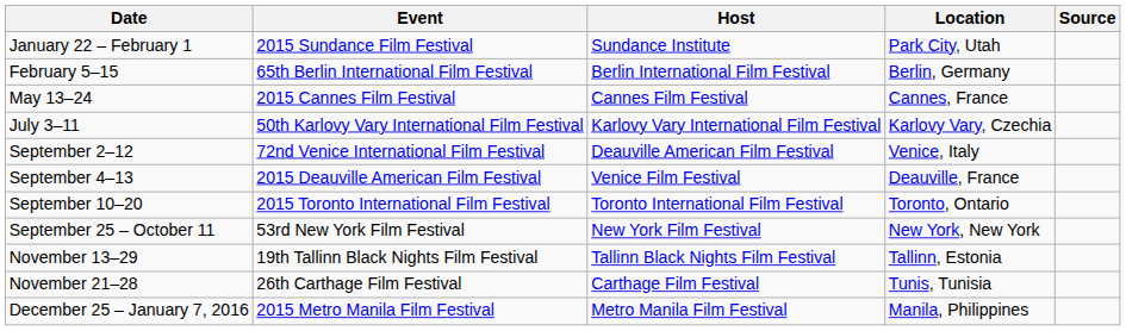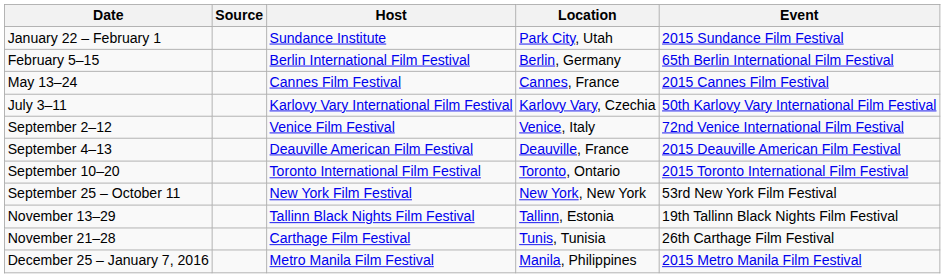columns swapped: Event <-> Source
September 2–12 | Host: Deauville American Film Festival -> Venice Film Festival
September 4–13 | Host: Venice Film Festival -> Deauville American Film Festival
